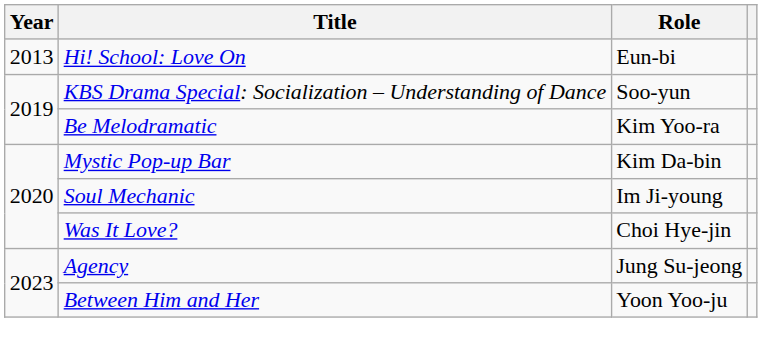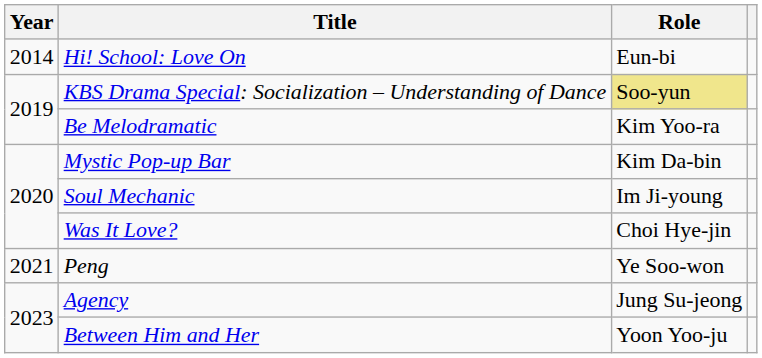Hi! School: Love On | Year: 2013 -> 2014
KBS Drama Special: Socialization – Understanding of Dance | Role: no background -> khaki background
+ row: 2021 | Peng | Ye Soo-won
